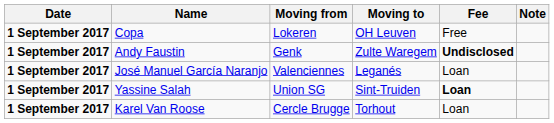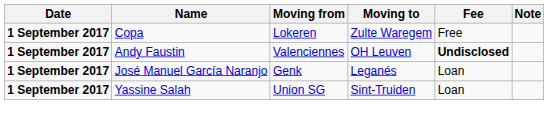Copa | Moving to: OH Leuven -> Zulte Waregem
Andy Faustin | Moving from: Genk -> Valenciennes
Andy Faustin | Moving to: Zulte Waregem -> OH Leuven
José Manuel García Naranjo | Moving from: Valenciennes -> Genk
Yassine Salah | Fee: bold -> normal
- row: 1 September 2017 | Karel Van Roose | Cercle Brugge | Torhout | Loan
